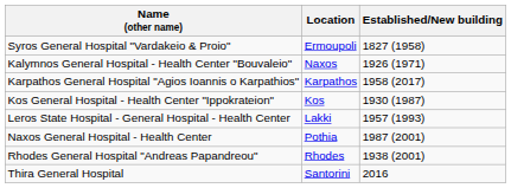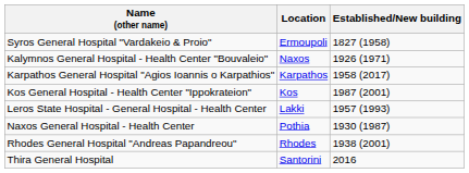Kos General Hospital - Health Center "Ippokrateion" | Established/New building: 1930 (1987) -> 1987 (2001)
Naxos General Hospital - Health Center | Established/New building: 1987 (2001) -> 1930 (1987)
